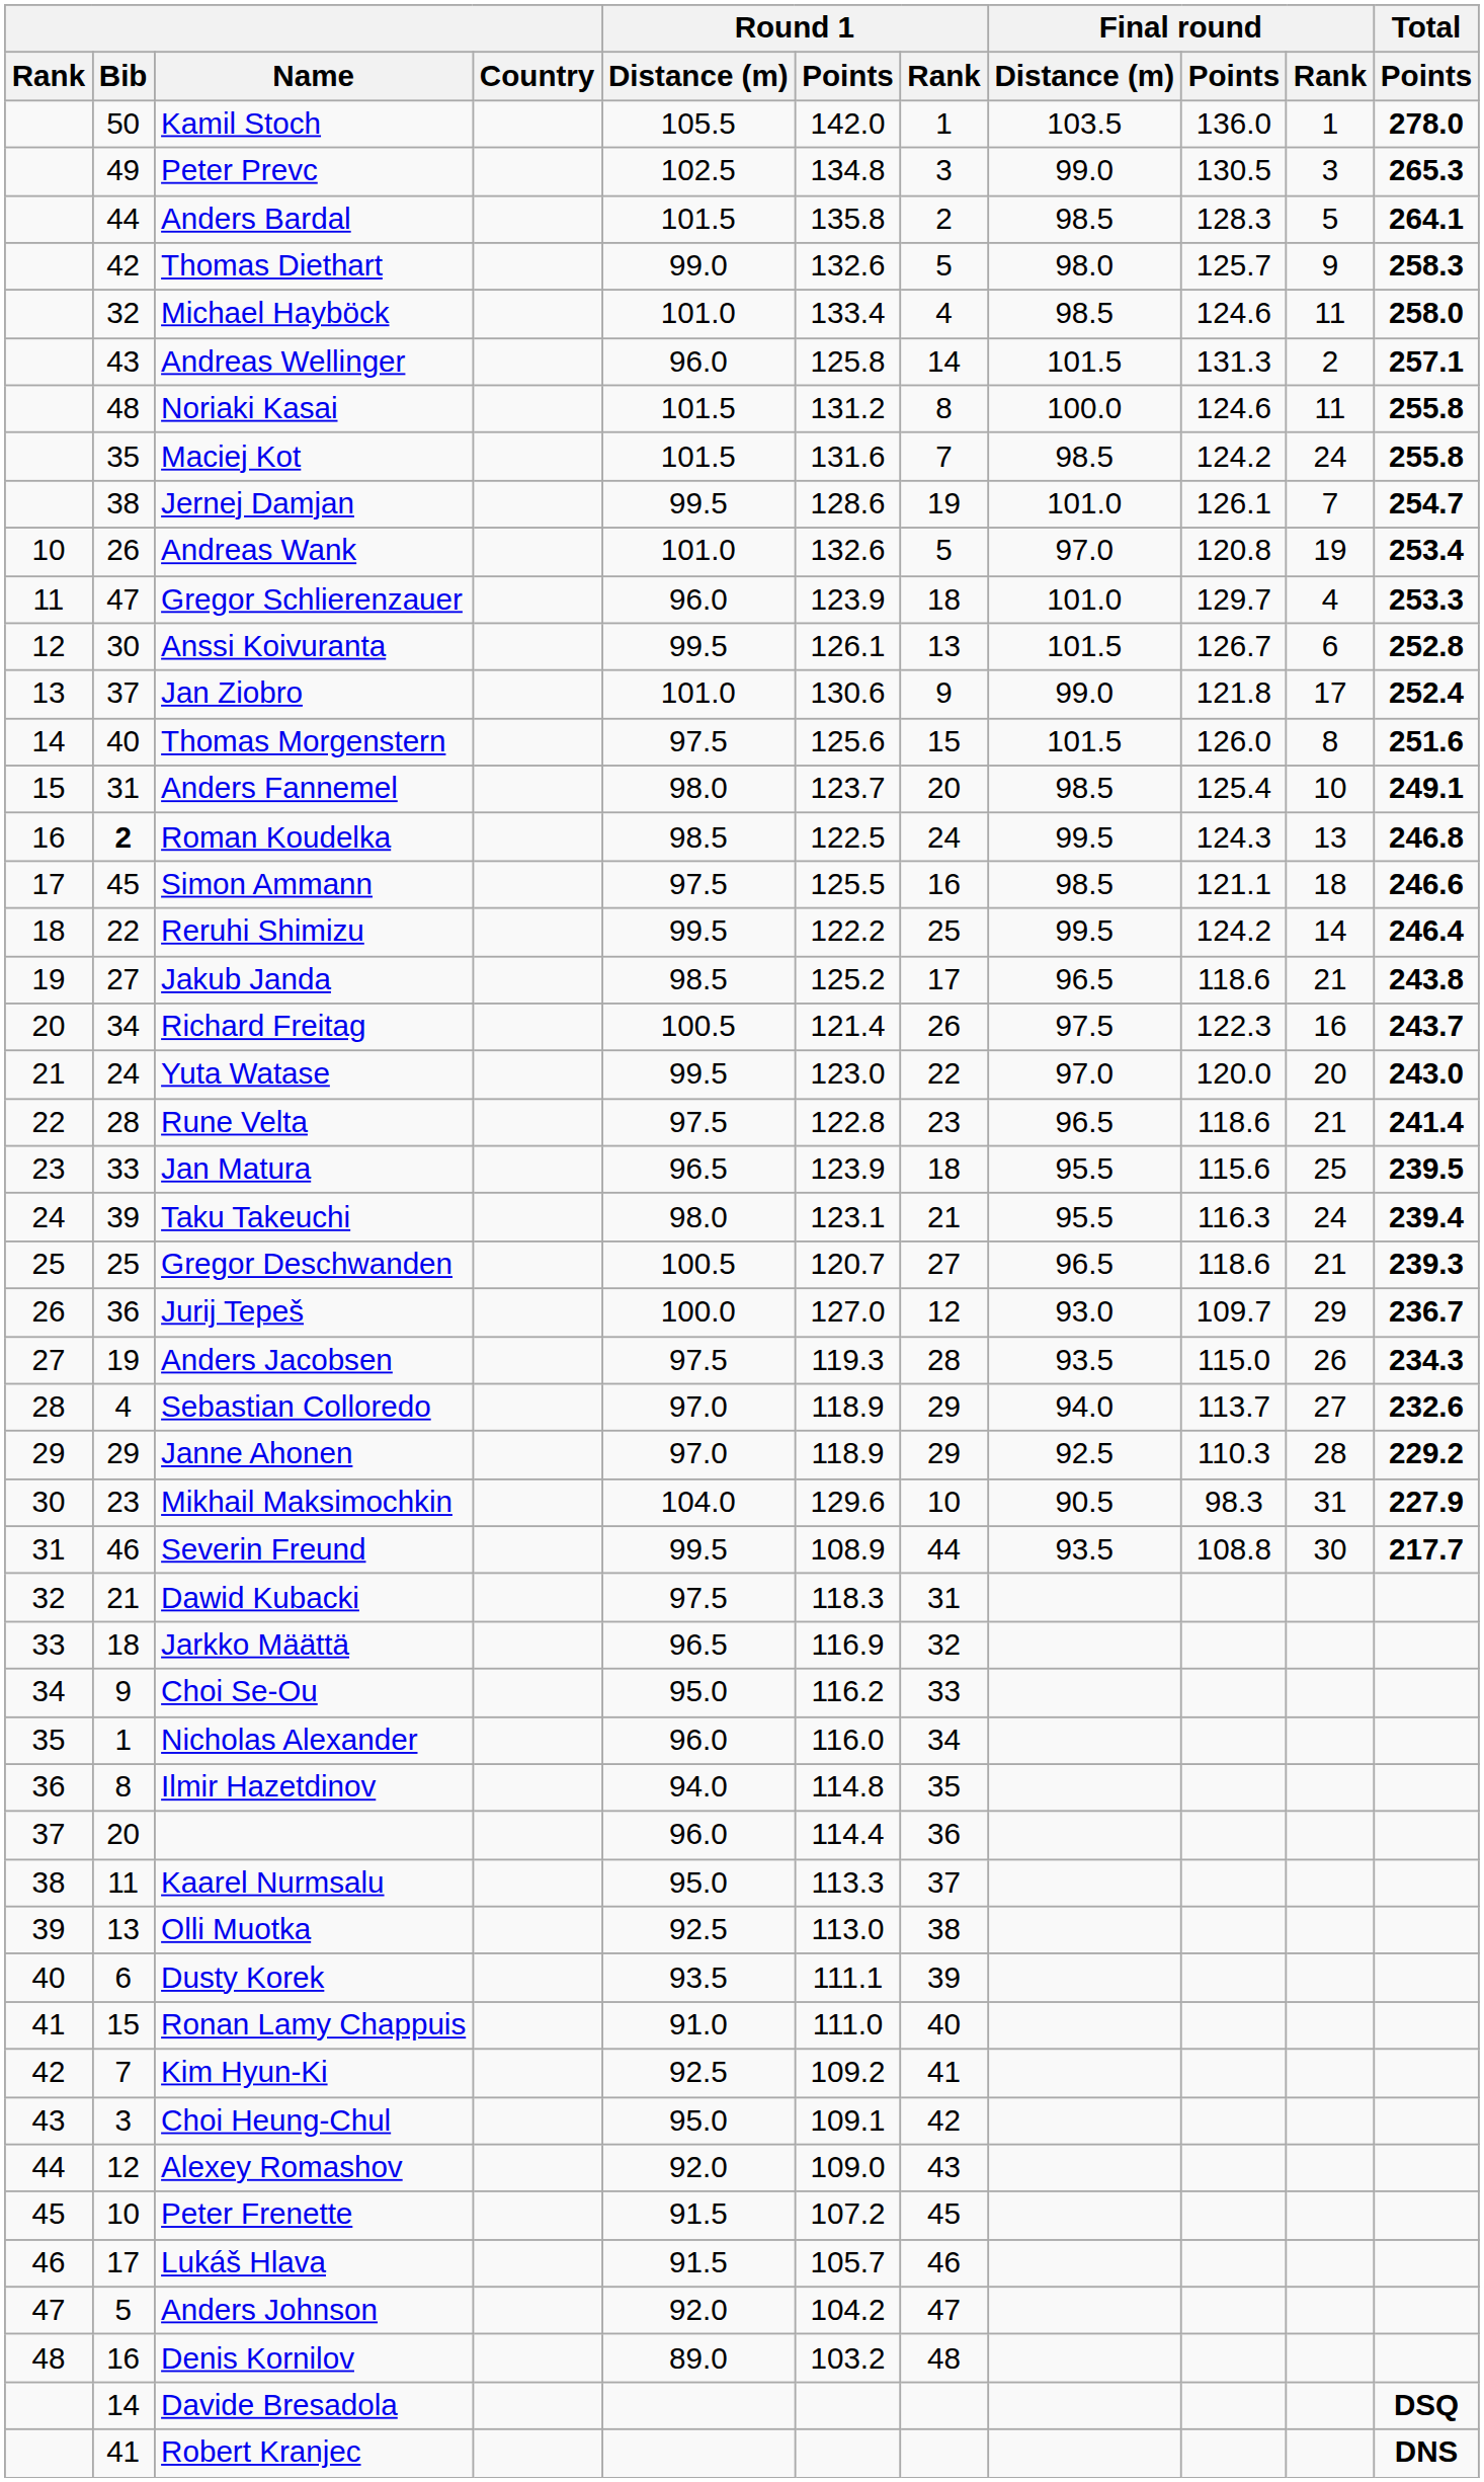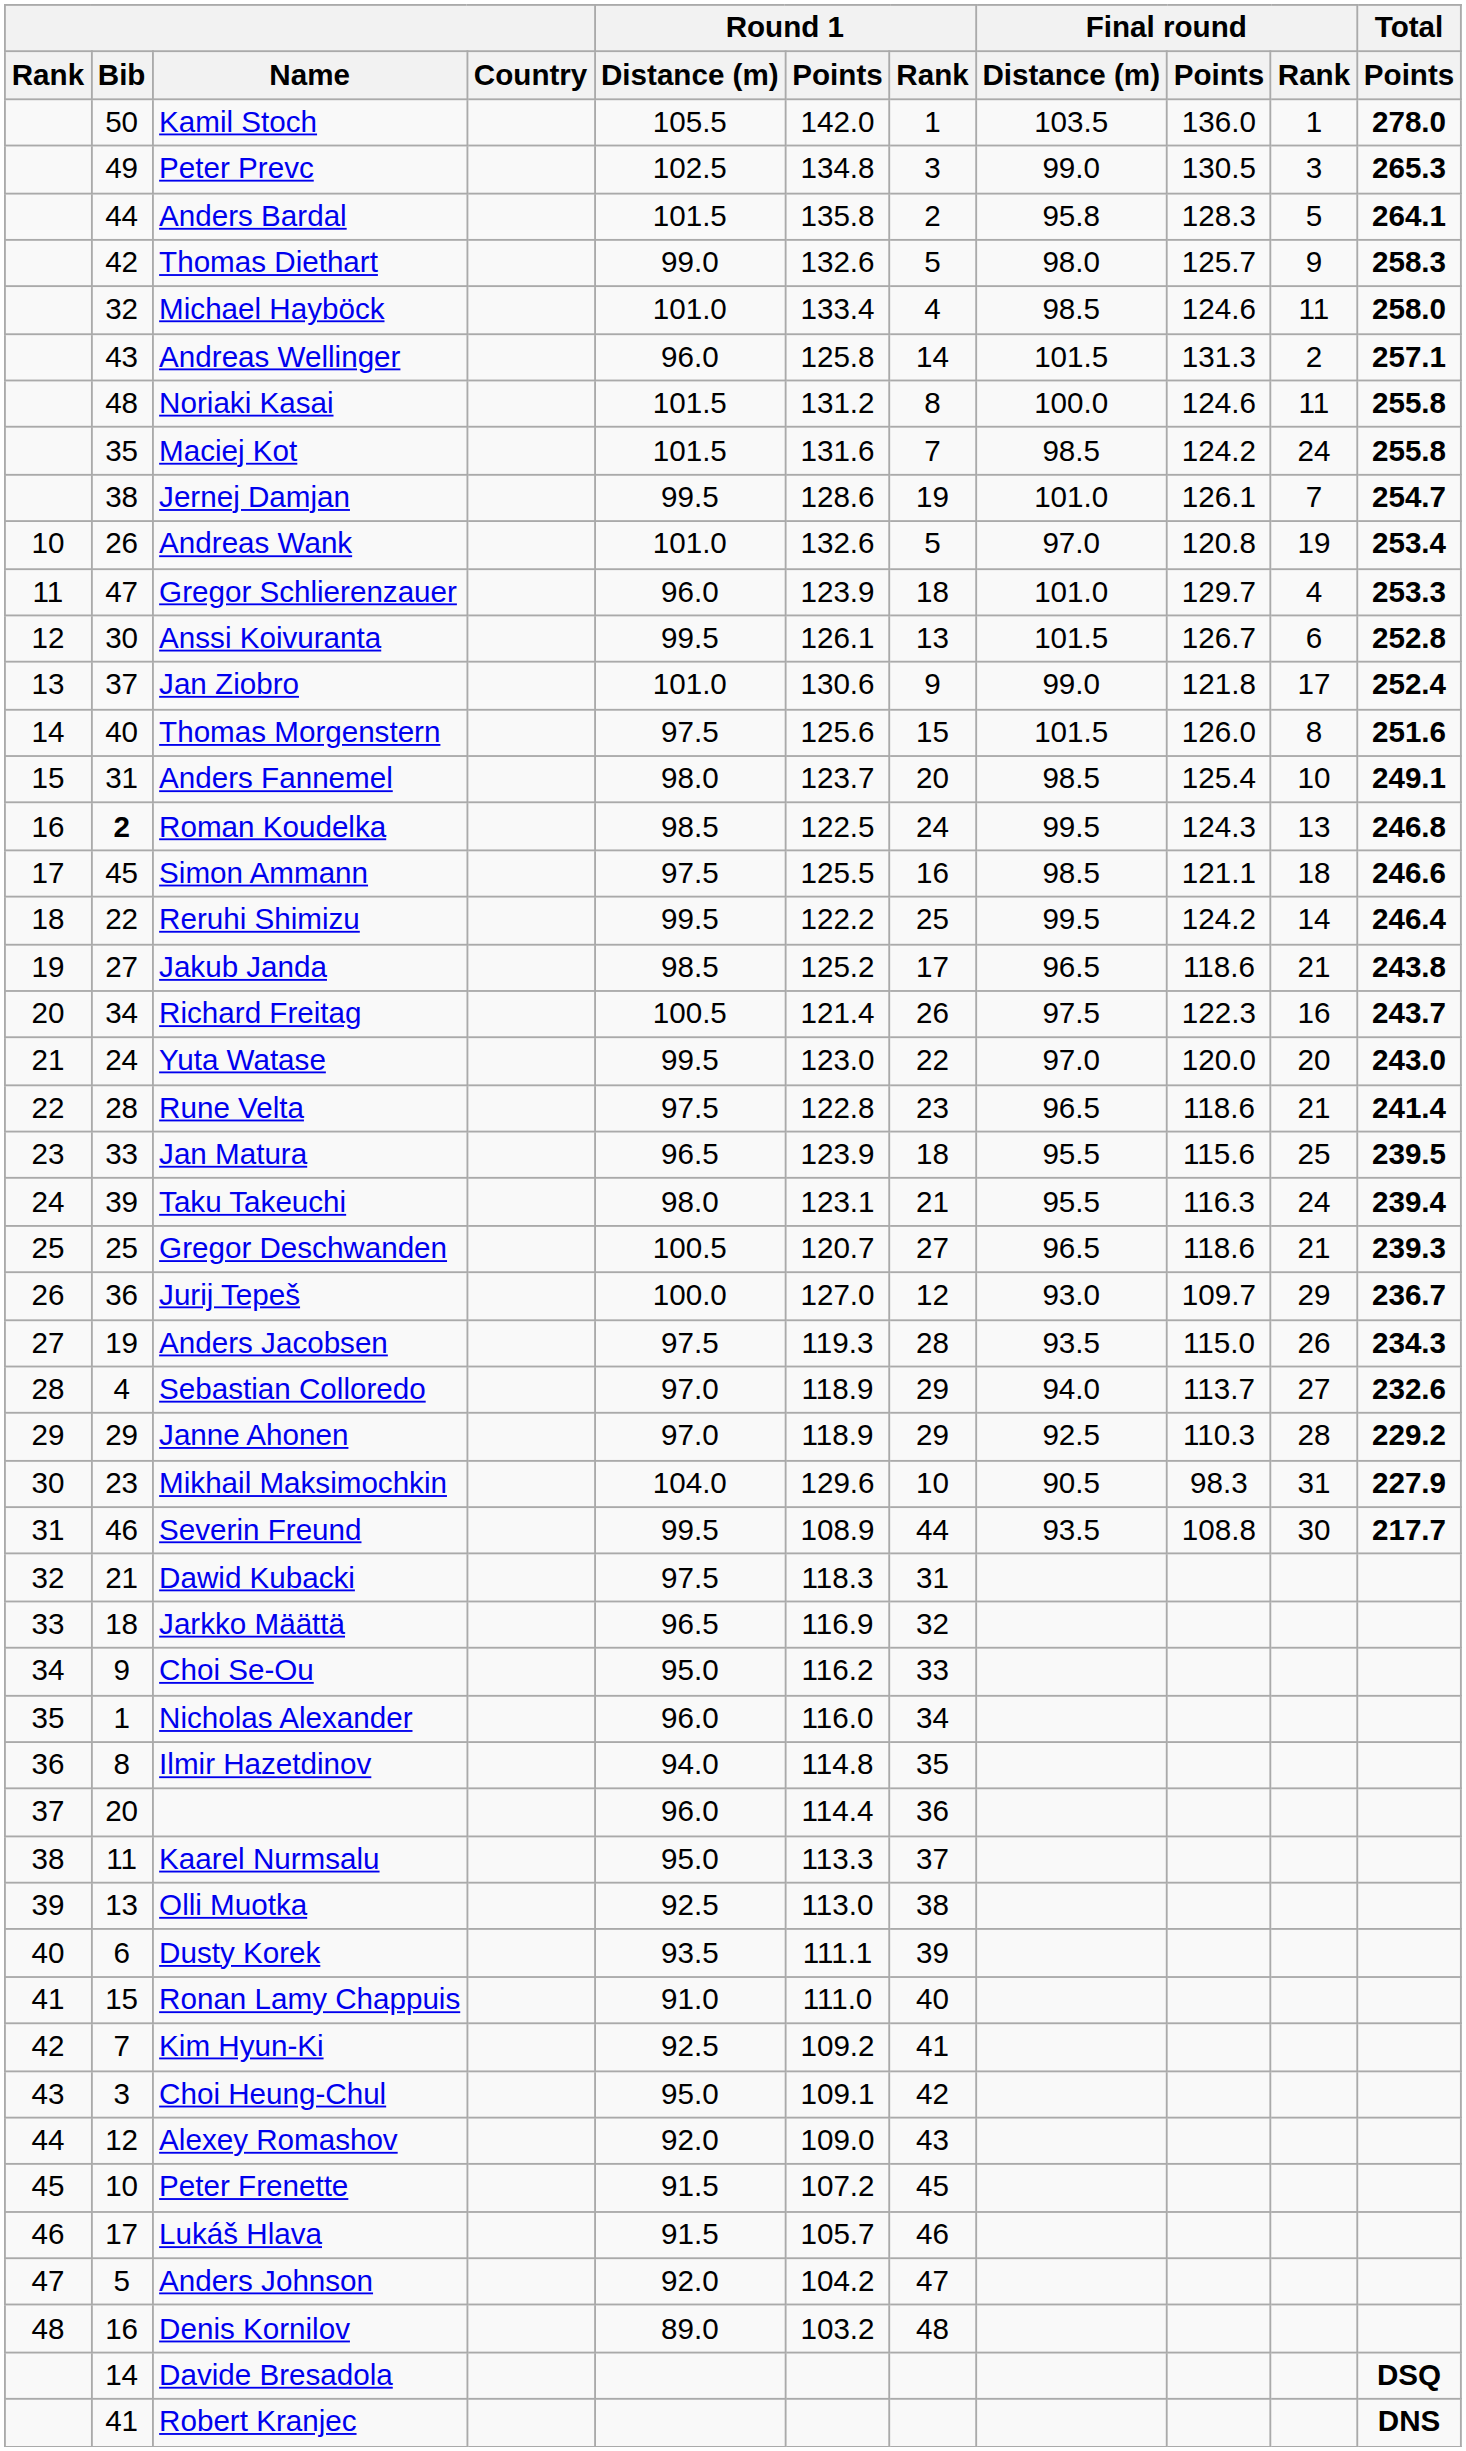Anders Bardal | Final round / Distance (m): 98.5 -> 95.8
